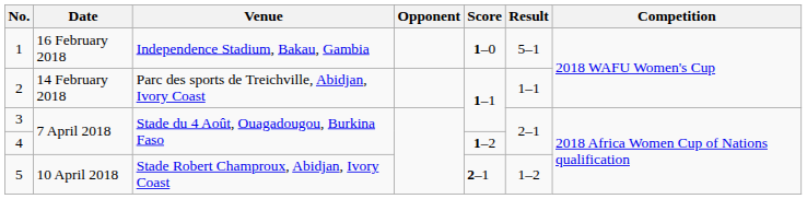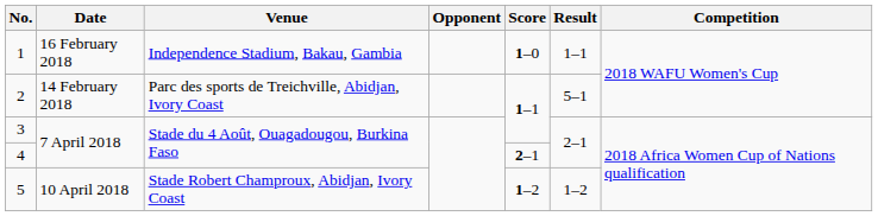1 | Result: 5–1 -> 1–1
2 | Result: 1–1 -> 5–1
4 | Score: 1–2 -> 2–1
5 | Score: 2–1 -> 1–2
